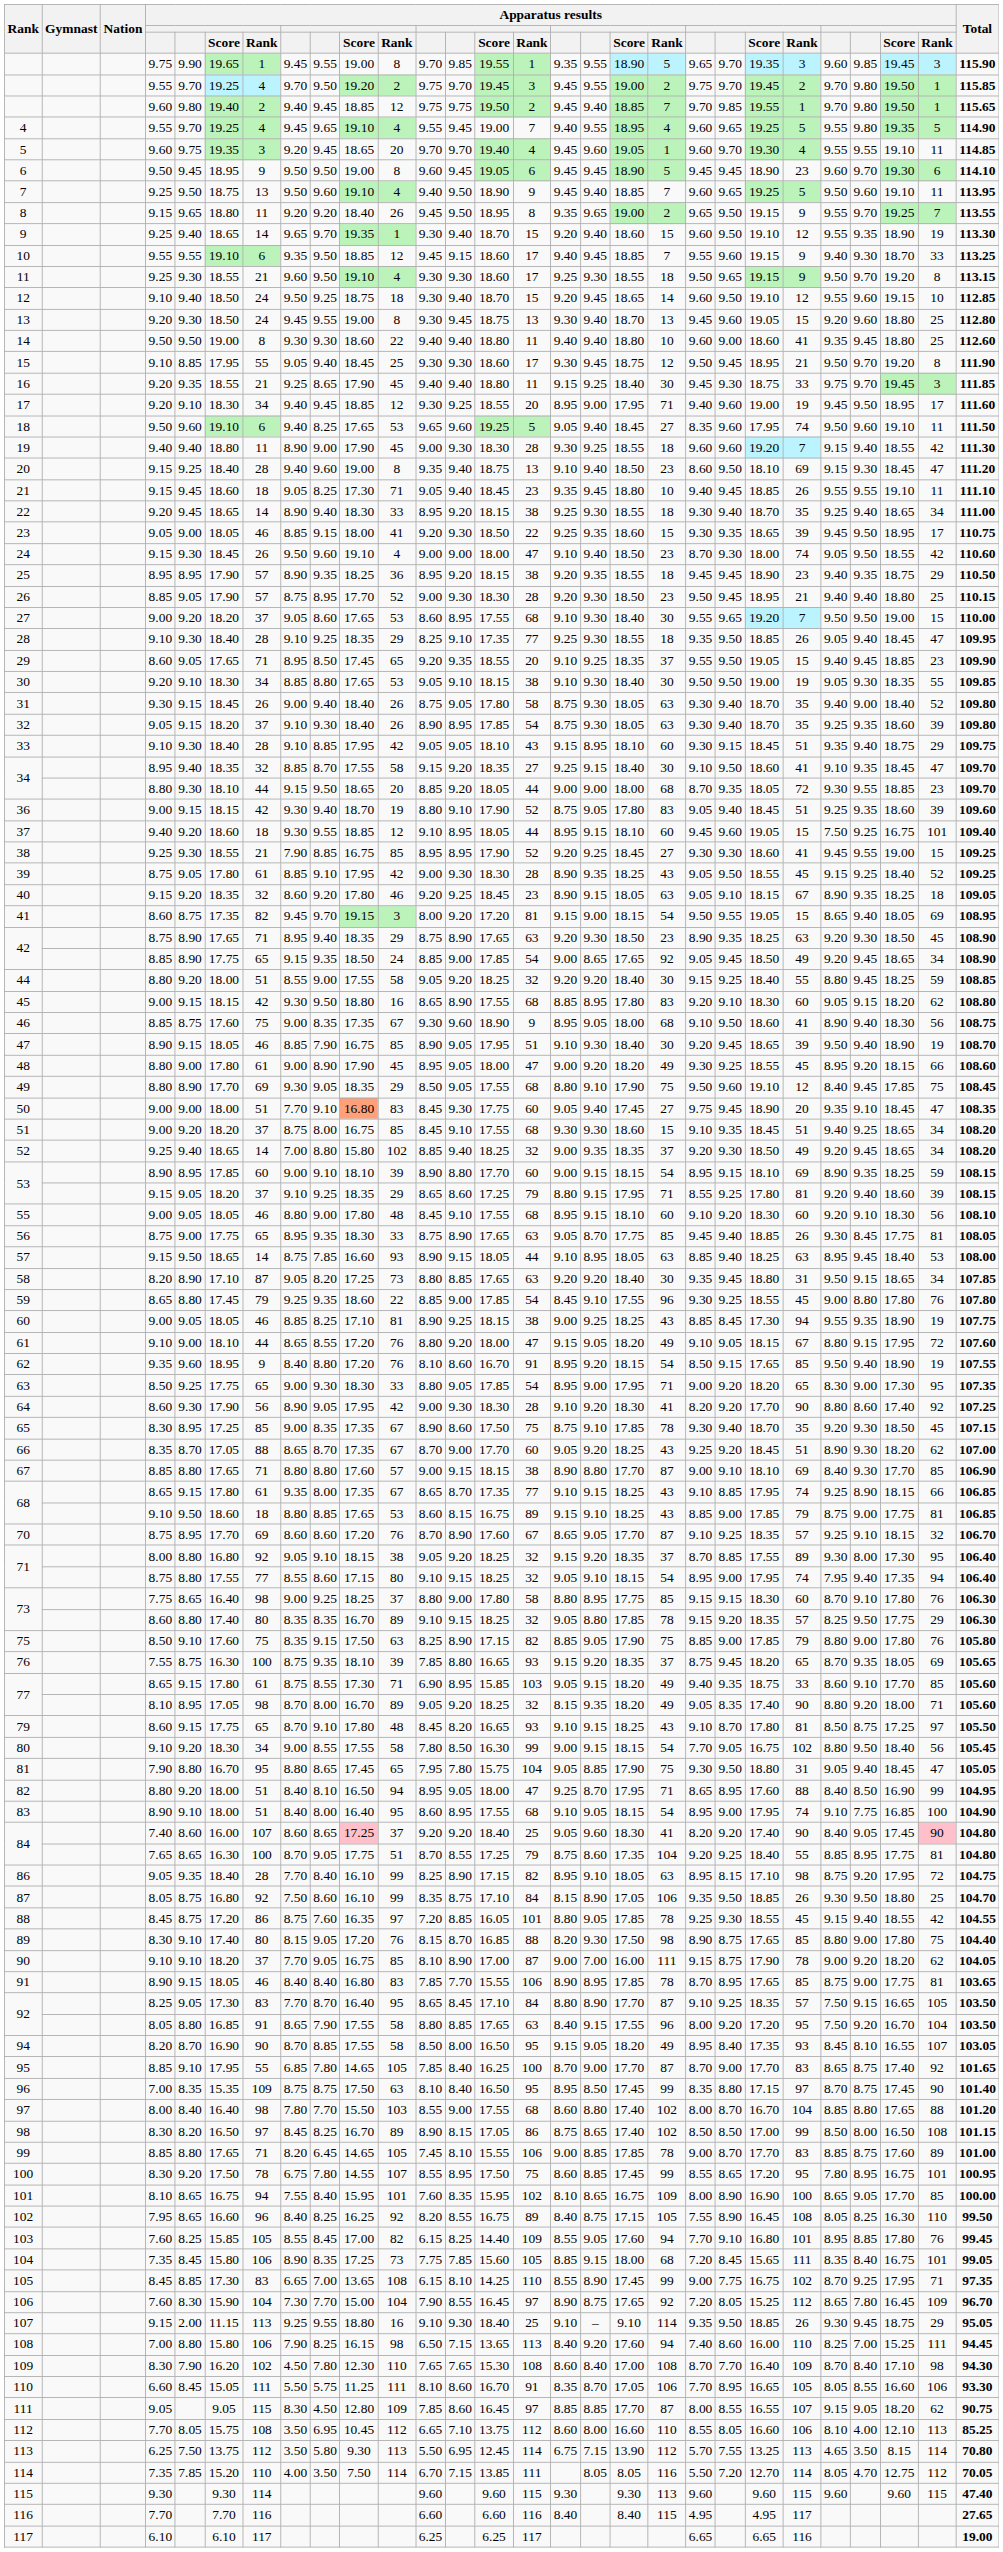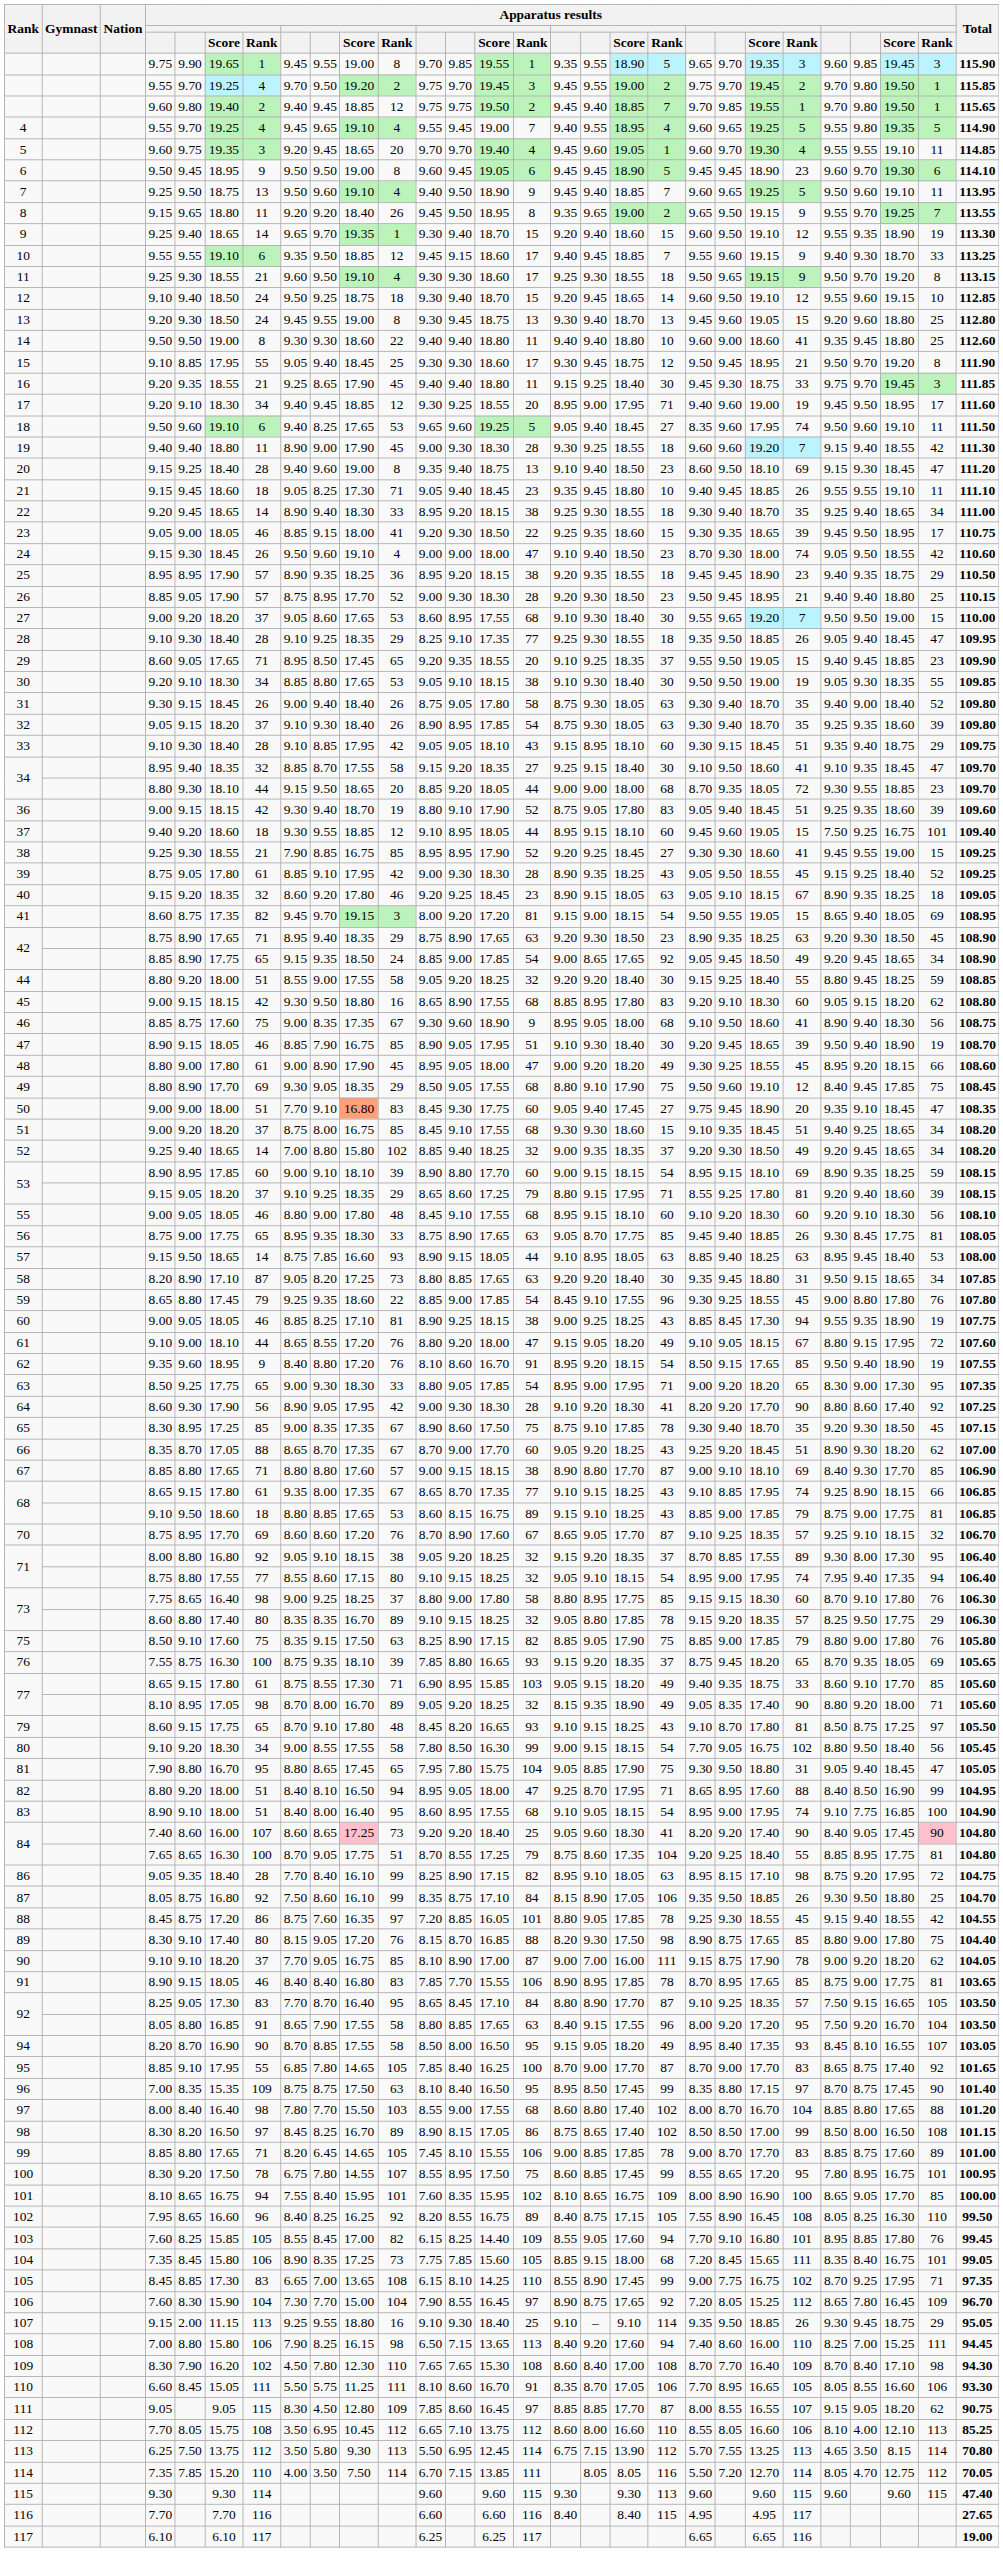77 / 8.10 | column 18: 18.20 -> 18.90
84 / 7.40 | column 11: 37 -> 73
